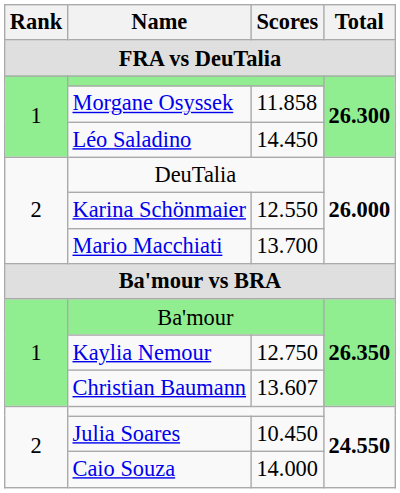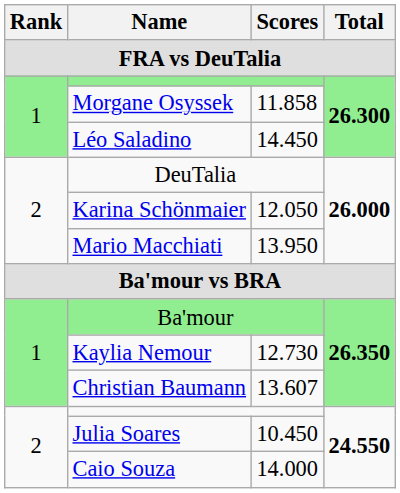Karina Schönmaier | Scores: 12.550 -> 12.050
Mario Macchiati | Scores: 13.700 -> 13.950
Kaylia Nemour | Scores: 12.750 -> 12.730
